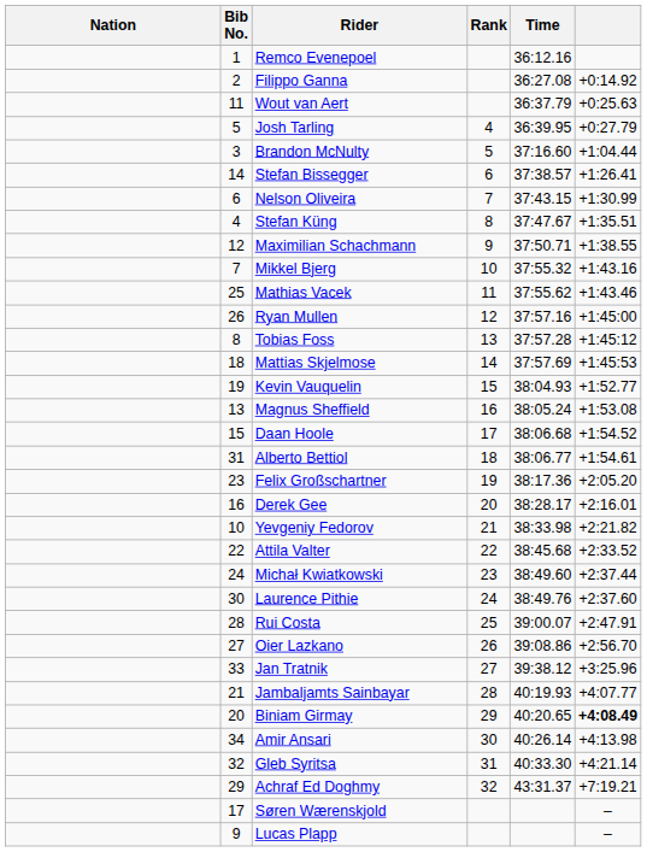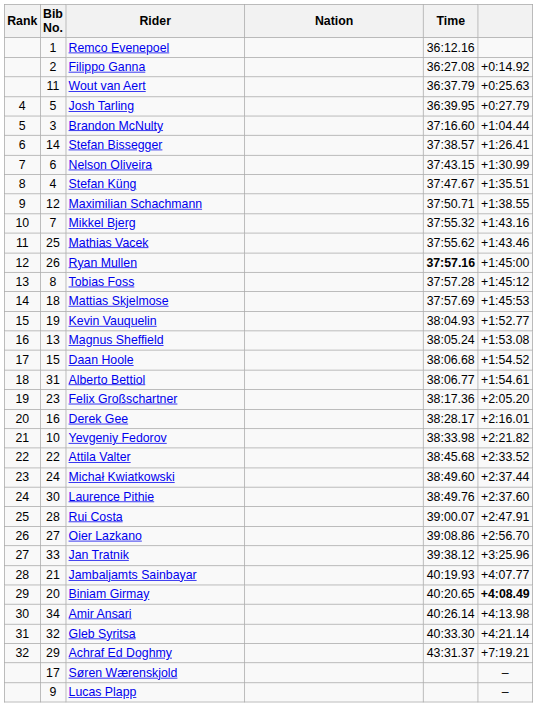columns swapped: Rank <-> Nation
Ryan Mullen | Time: normal -> bold
